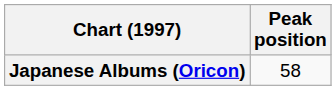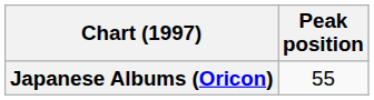Japanese Albums (Oricon) | Peak position: 58 -> 55
